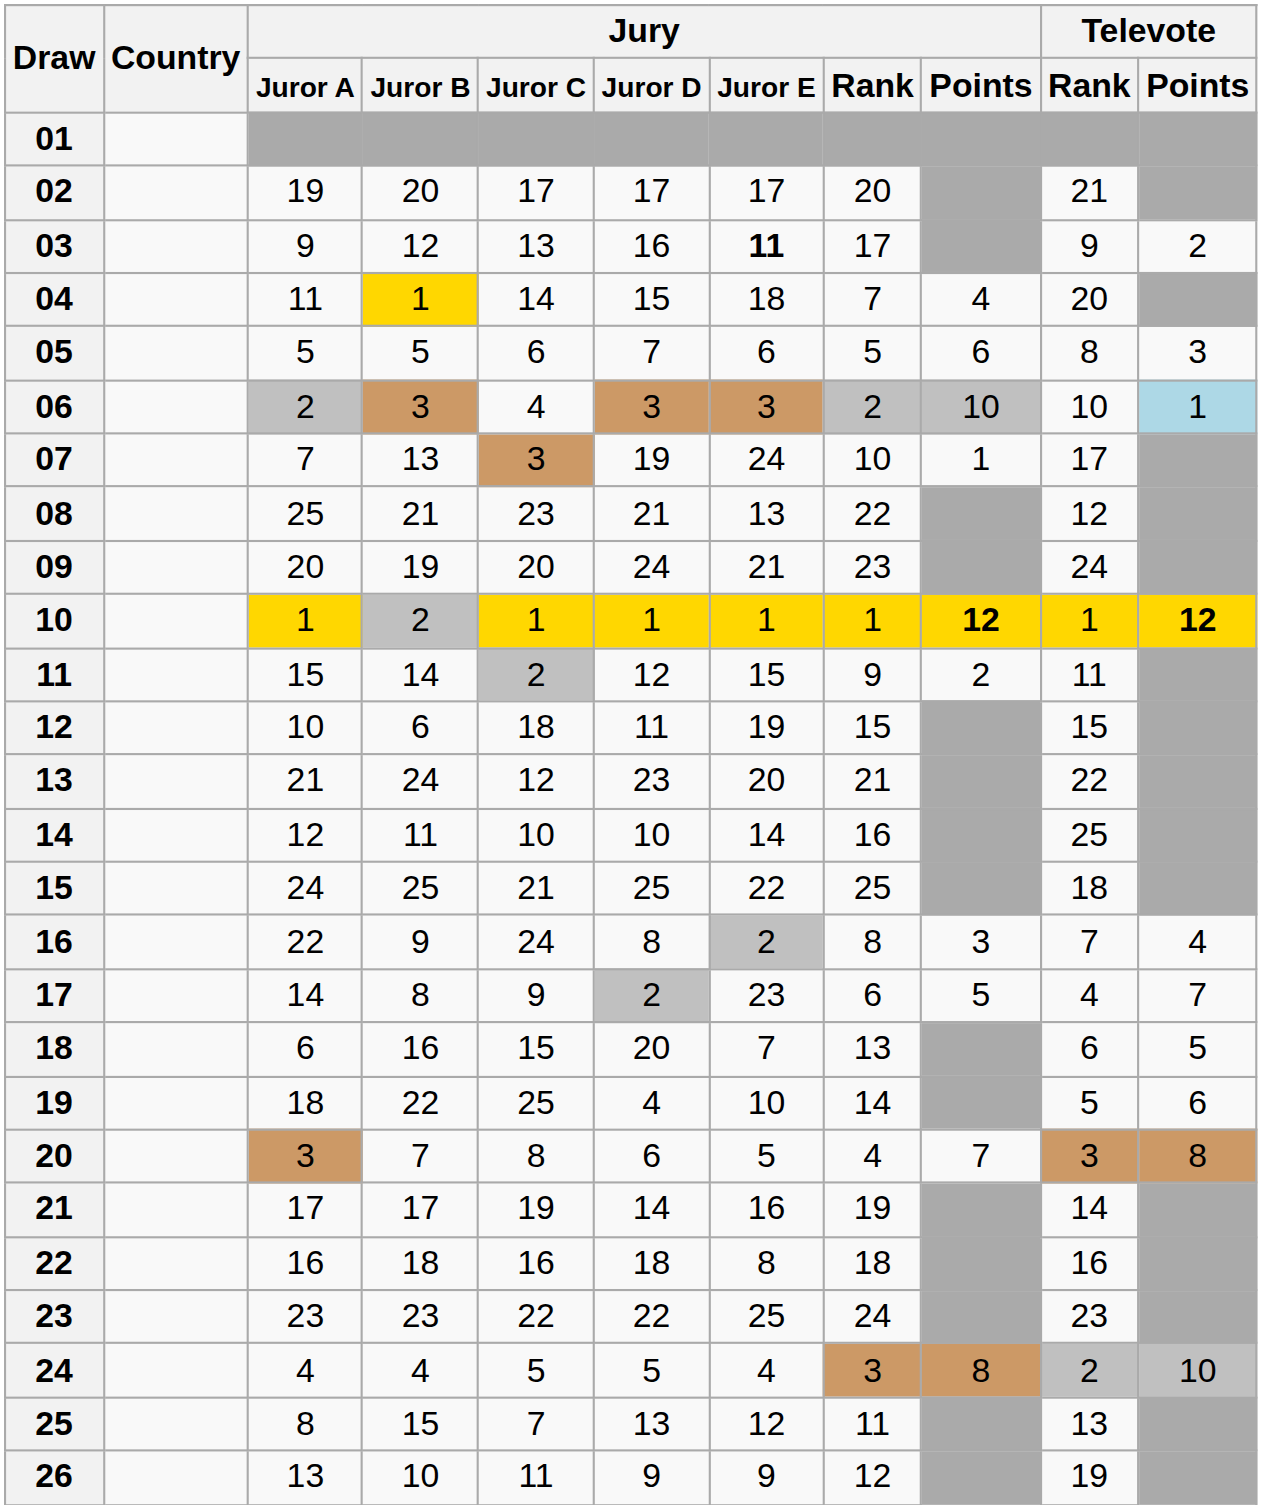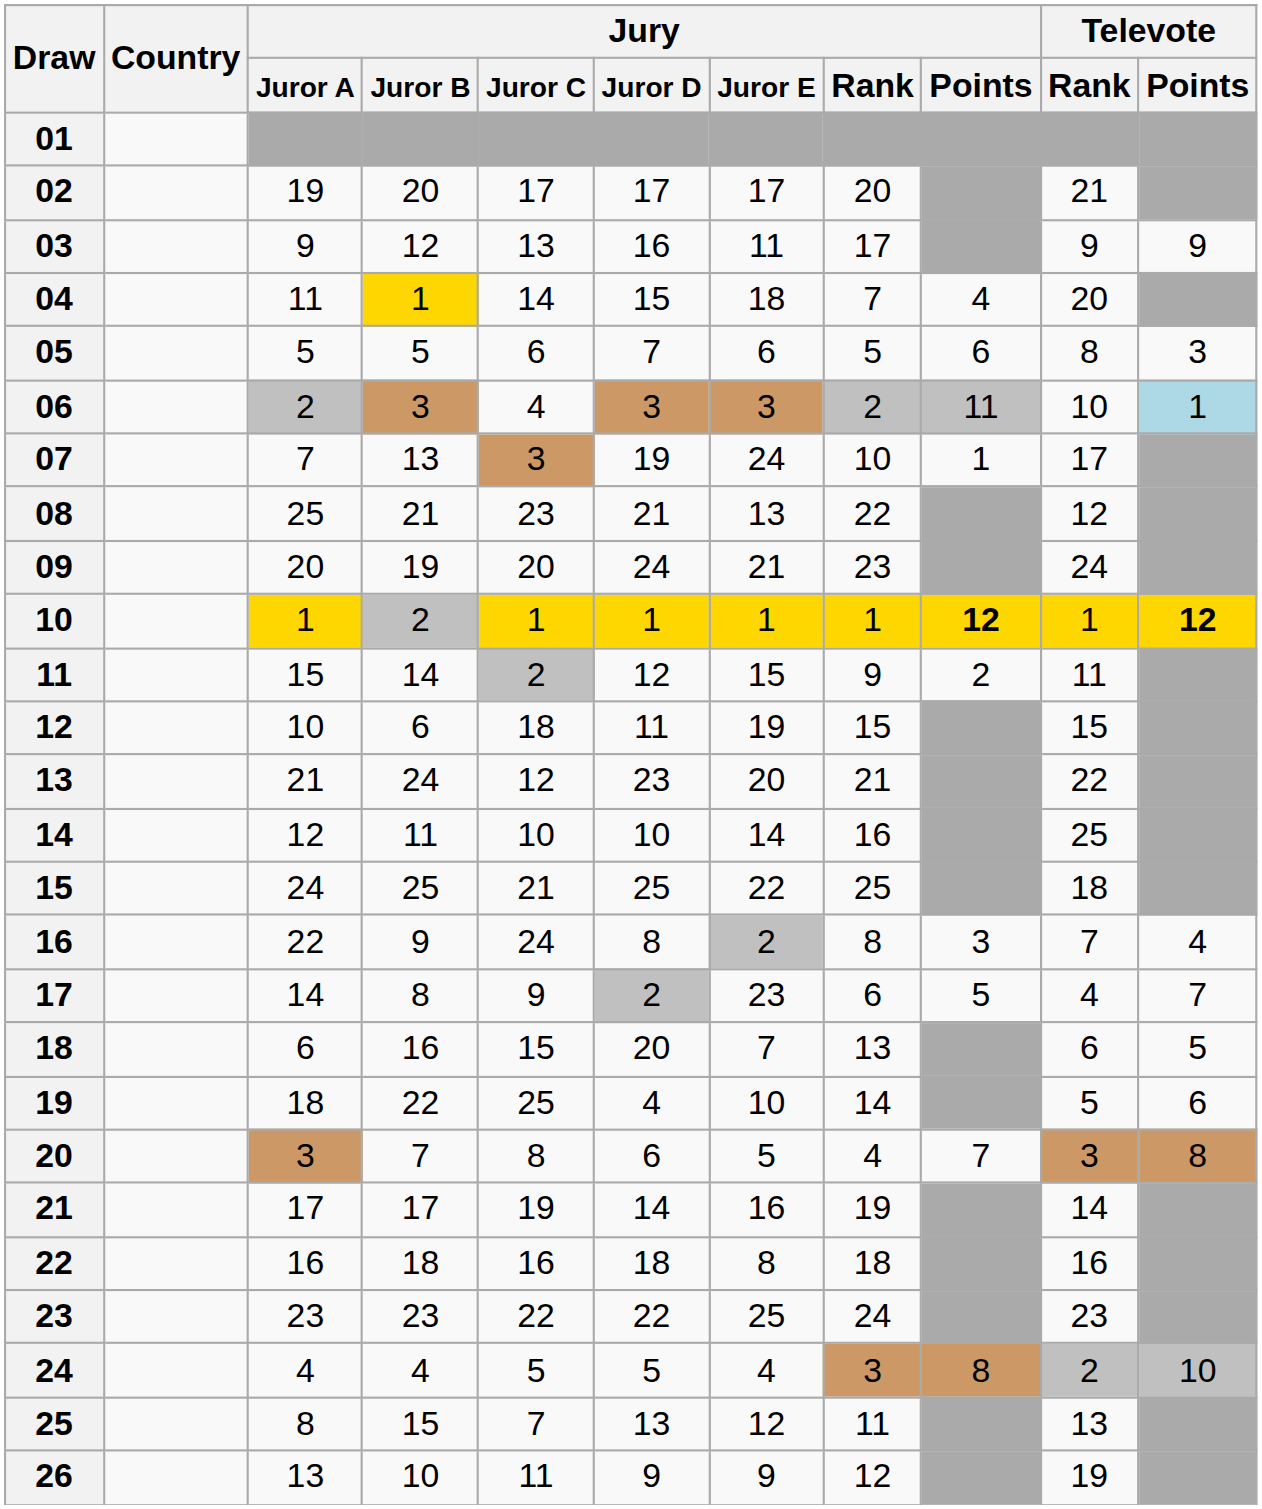03 | Jury / Juror E: bold -> normal
03 | Televote / Points: 2 -> 9
06 | Jury / Points: 10 -> 11
